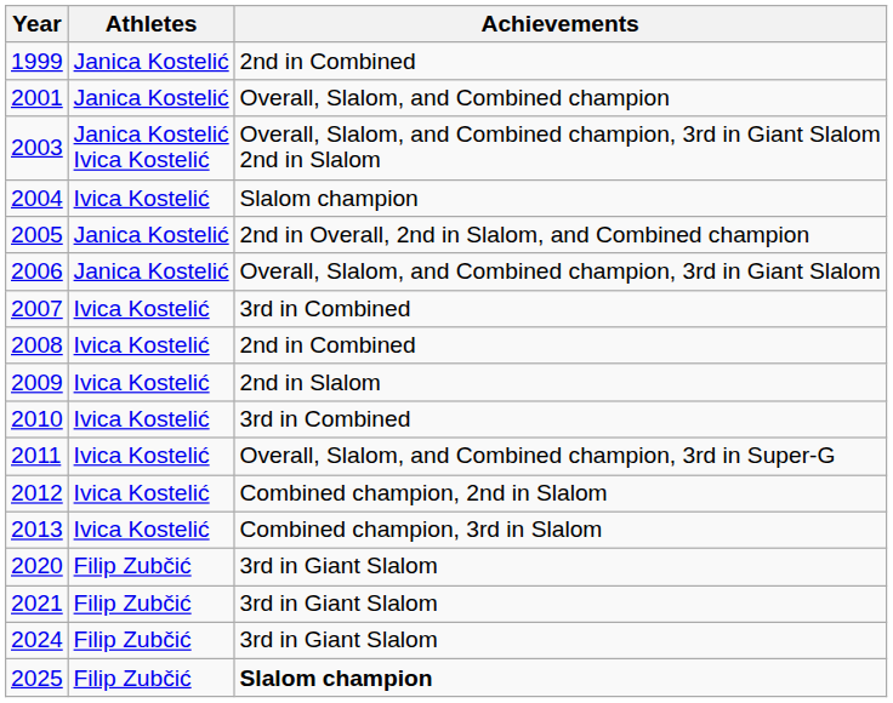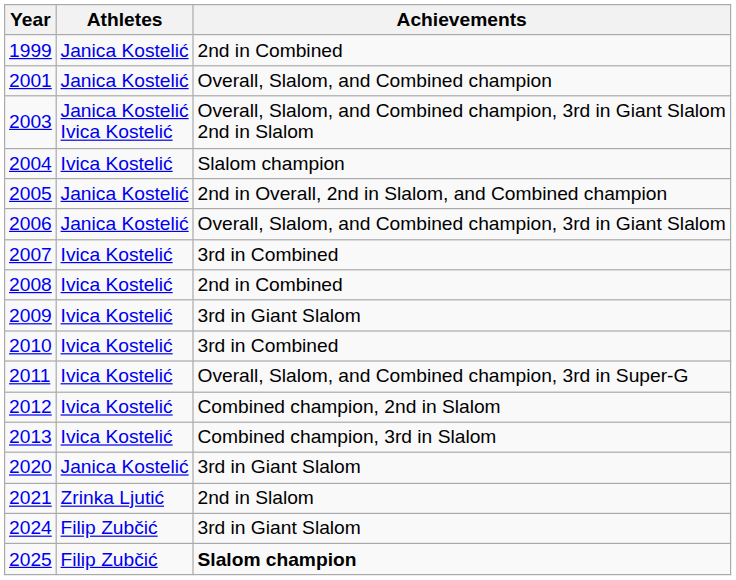2009 | Achievements: 2nd in Slalom -> 3rd in Giant Slalom
2020 | Athletes: Filip Zubčić -> Janica Kostelić
2021 | Athletes: Filip Zubčić -> Zrinka Ljutić
2021 | Achievements: 3rd in Giant Slalom -> 2nd in Slalom
